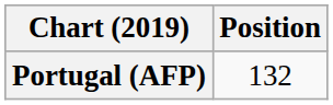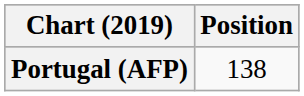Portugal (AFP) | Position: 132 -> 138
